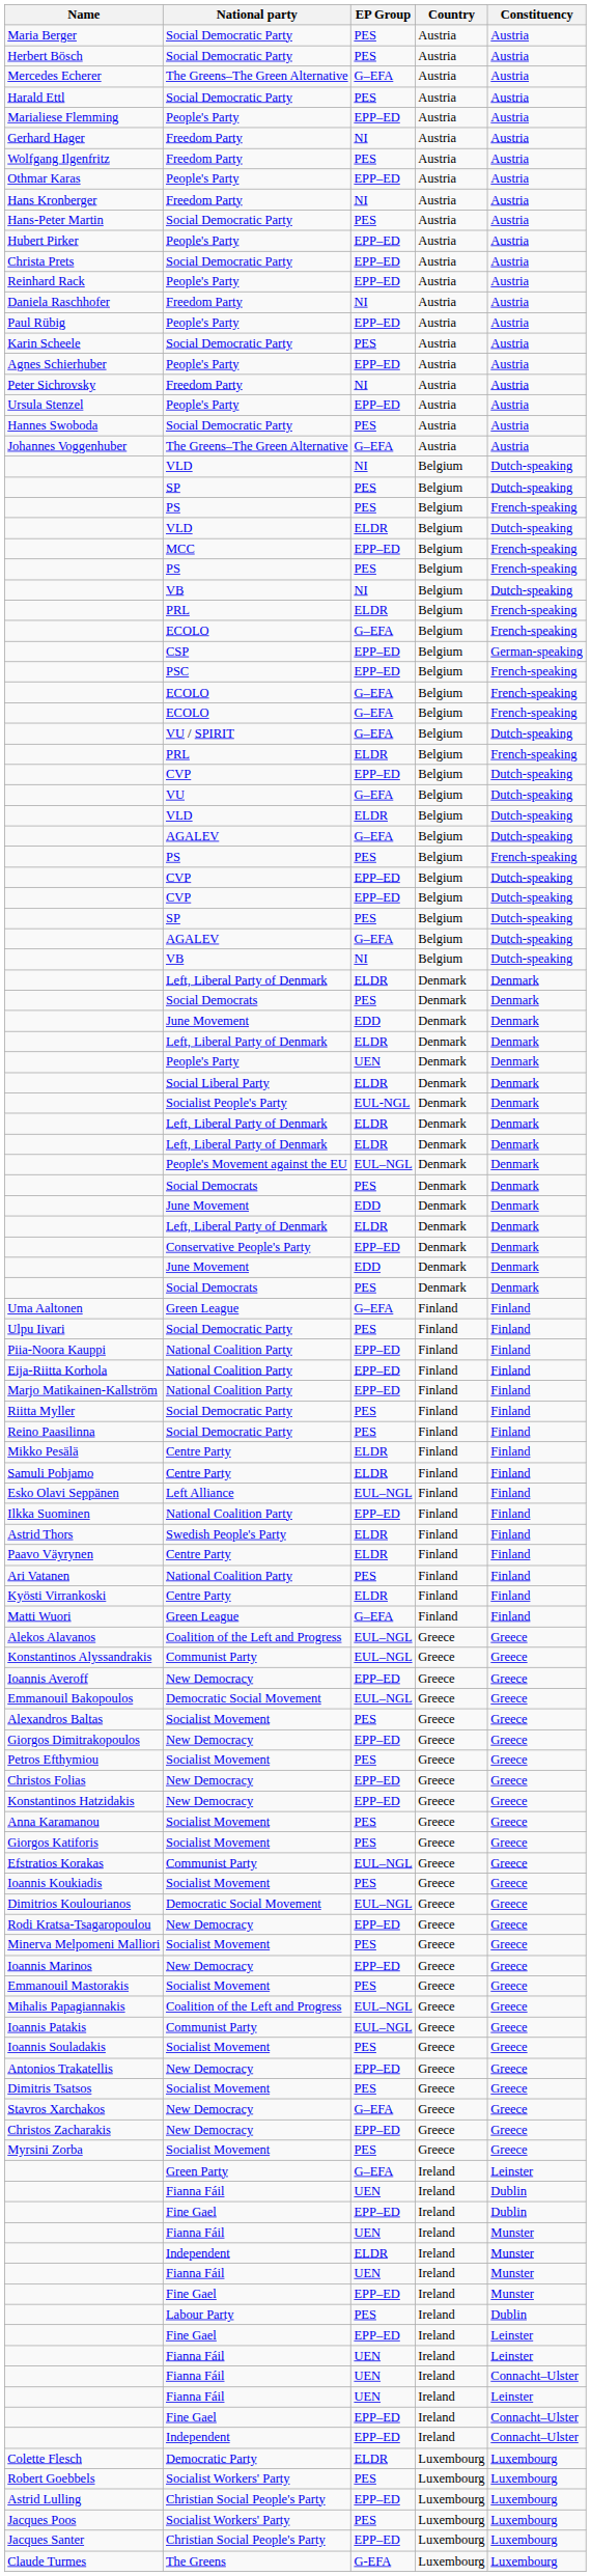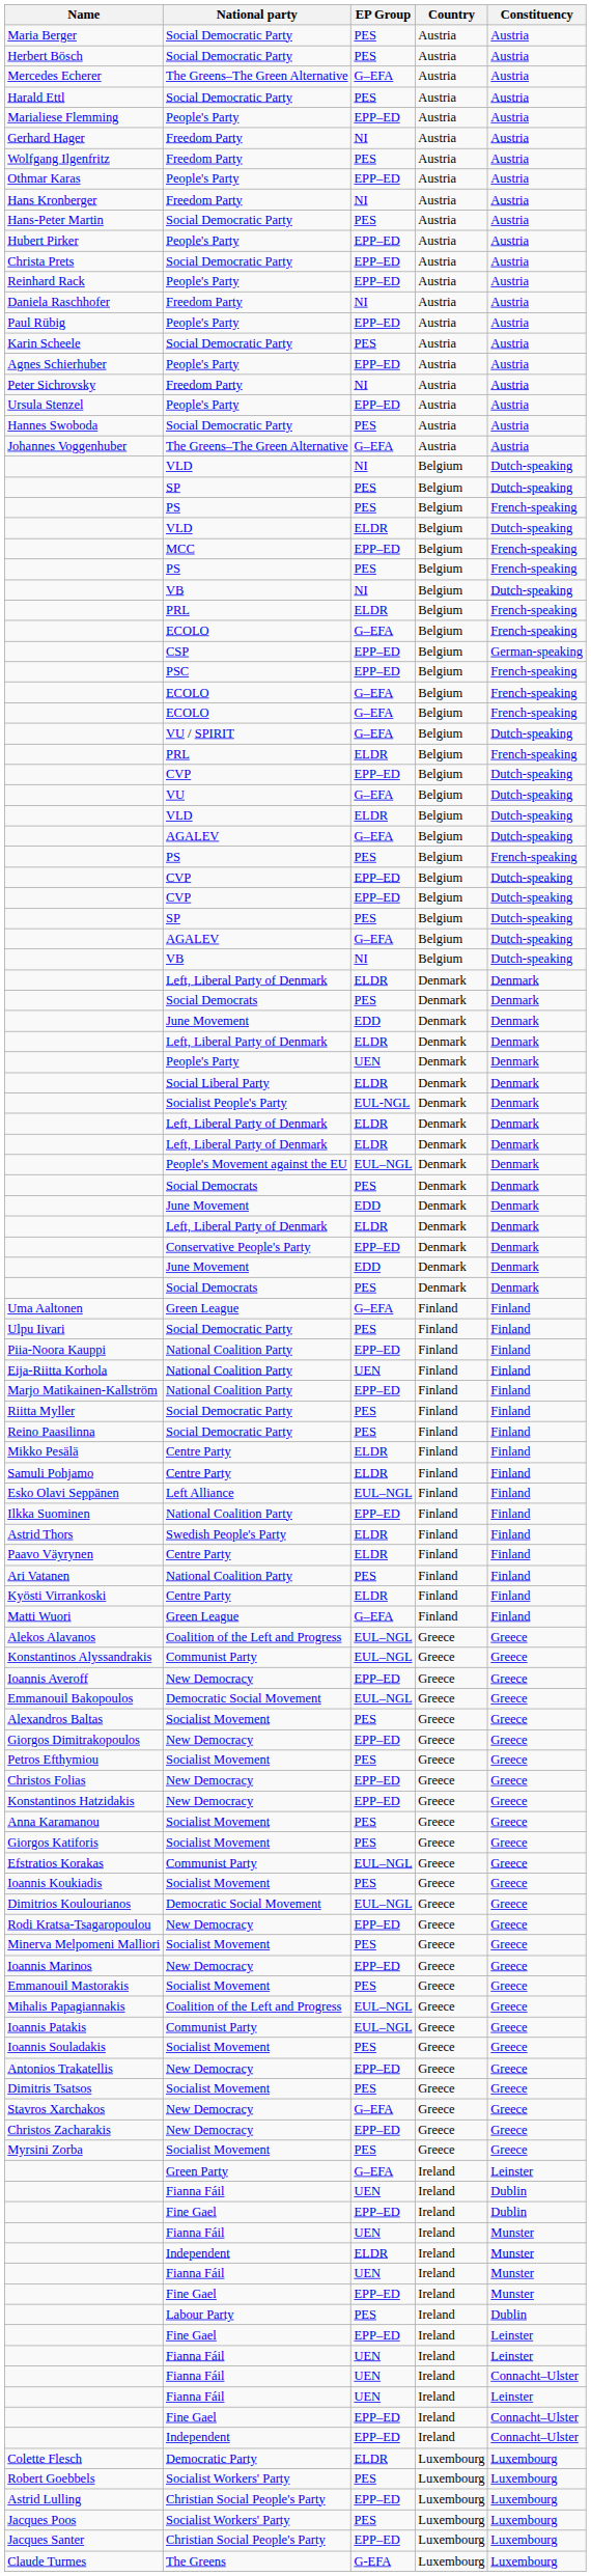Eija-Riitta Korhola | EP Group: EPP–ED -> UEN
